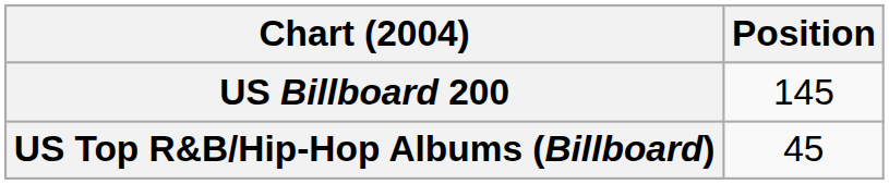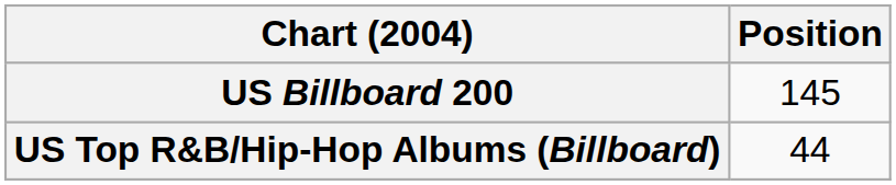US Top R&B/Hip-Hop Albums (Billboard) | Position: 45 -> 44
